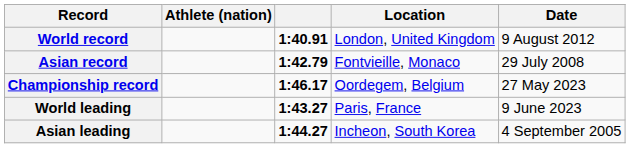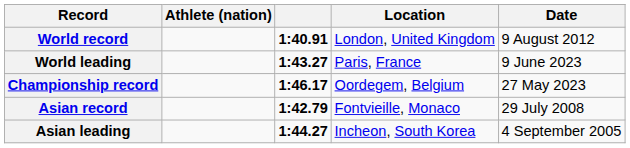rows swapped: Asian record <-> World leading
